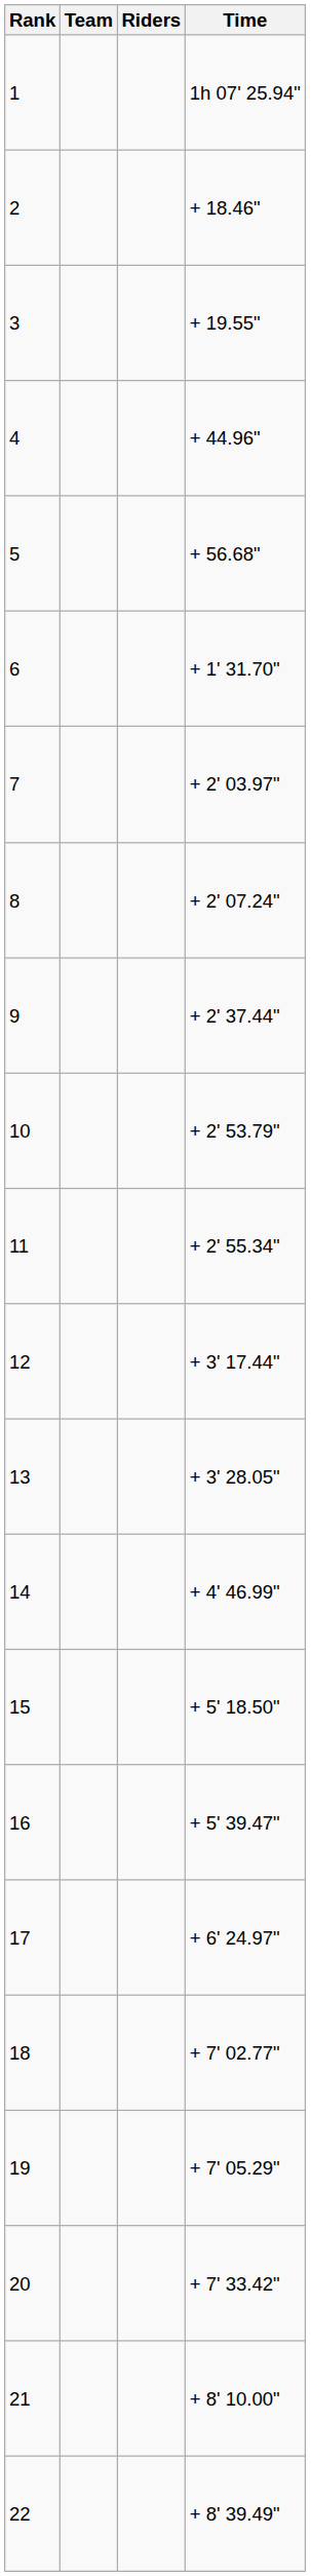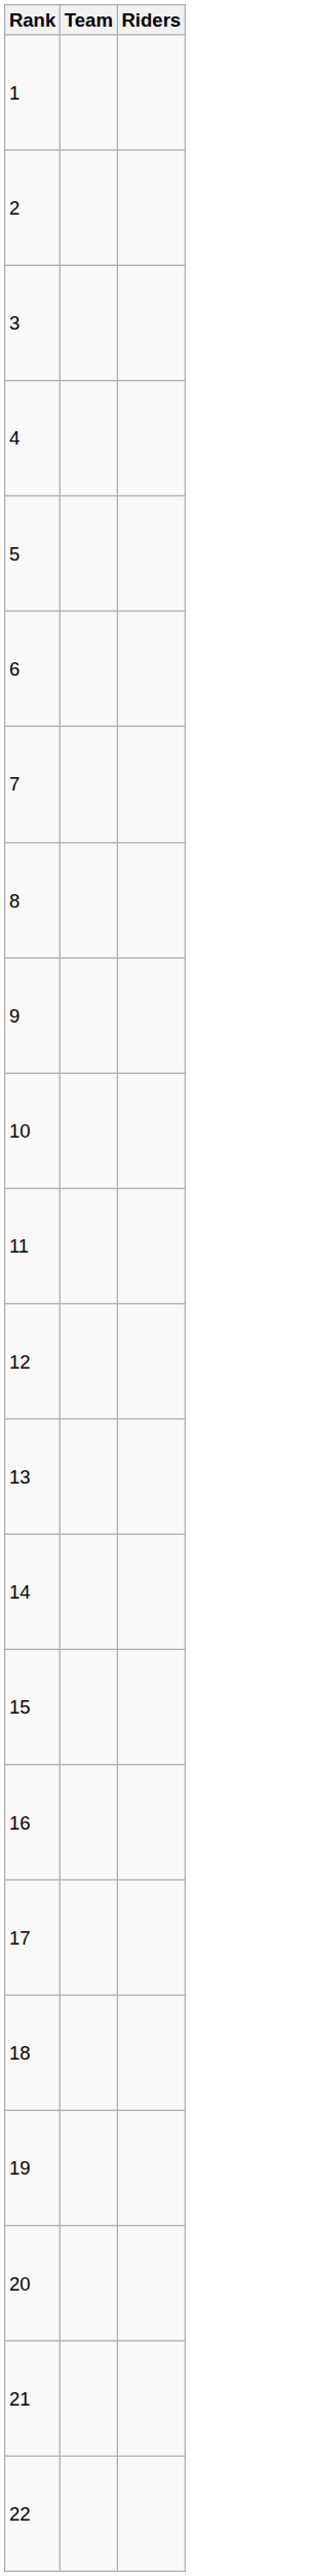- column: Time | 1h 07' 25.94" | + 18.46" | + 19.55" | + 44.96" | + 56.68" | + 1' 31.70" | + 2' 03.97" | + 2' 07.24" | + 2' 37.44" | + 2' 53.79" | + 2' 55.34" | + 3' 17.44" | + 3' 28.05" | + 4' 46.99" | + 5' 18.50" | + 5' 39.47" | + 6' 24.97" | + 7' 02.77" | + 7' 05.29" | + 7' 33.42" | + 8' 10.00" | + 8' 39.49"
